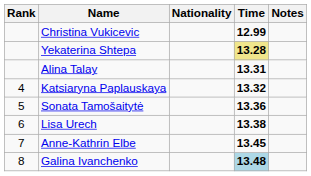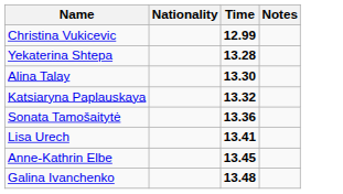- column: Rank | 4 | 5 | 6 | 7 | 8
Yekaterina Shtepa | Time: khaki background -> no background
Alina Talay | Time: 13.31 -> 13.30
Lisa Urech | Time: 13.38 -> 13.41
Galina Ivanchenko | Time: lightblue background -> no background
